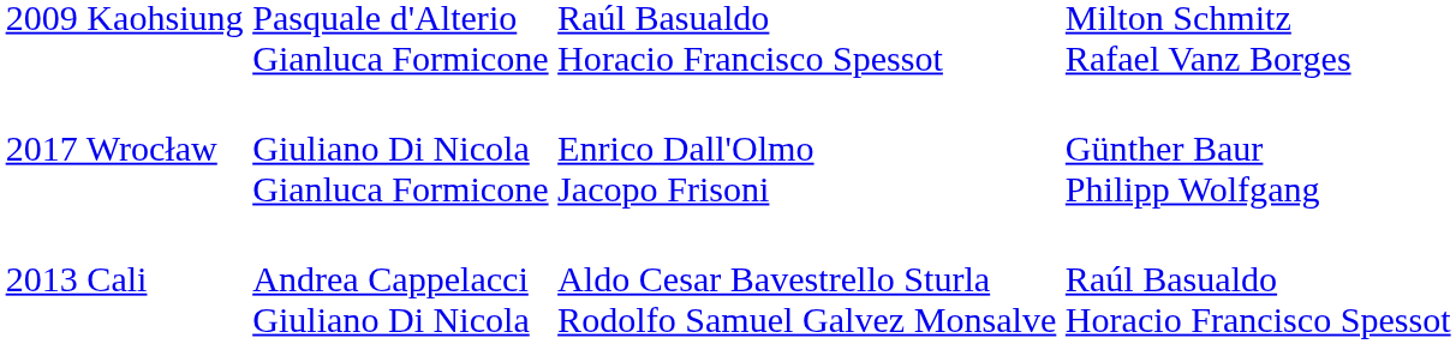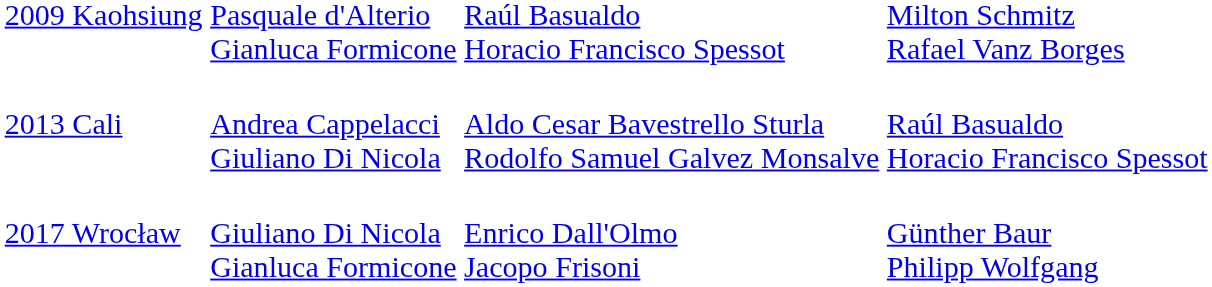rows swapped: 2013 Cali <-> 2017 Wrocław
